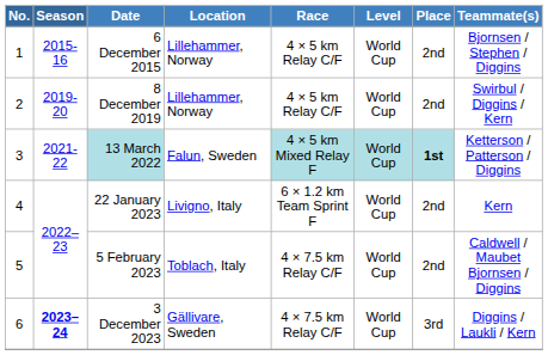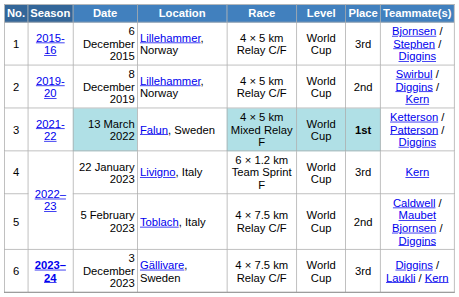6 December 2015 | Place: 2nd -> 3rd
22 January 2023 | Place: 2nd -> 3rd
